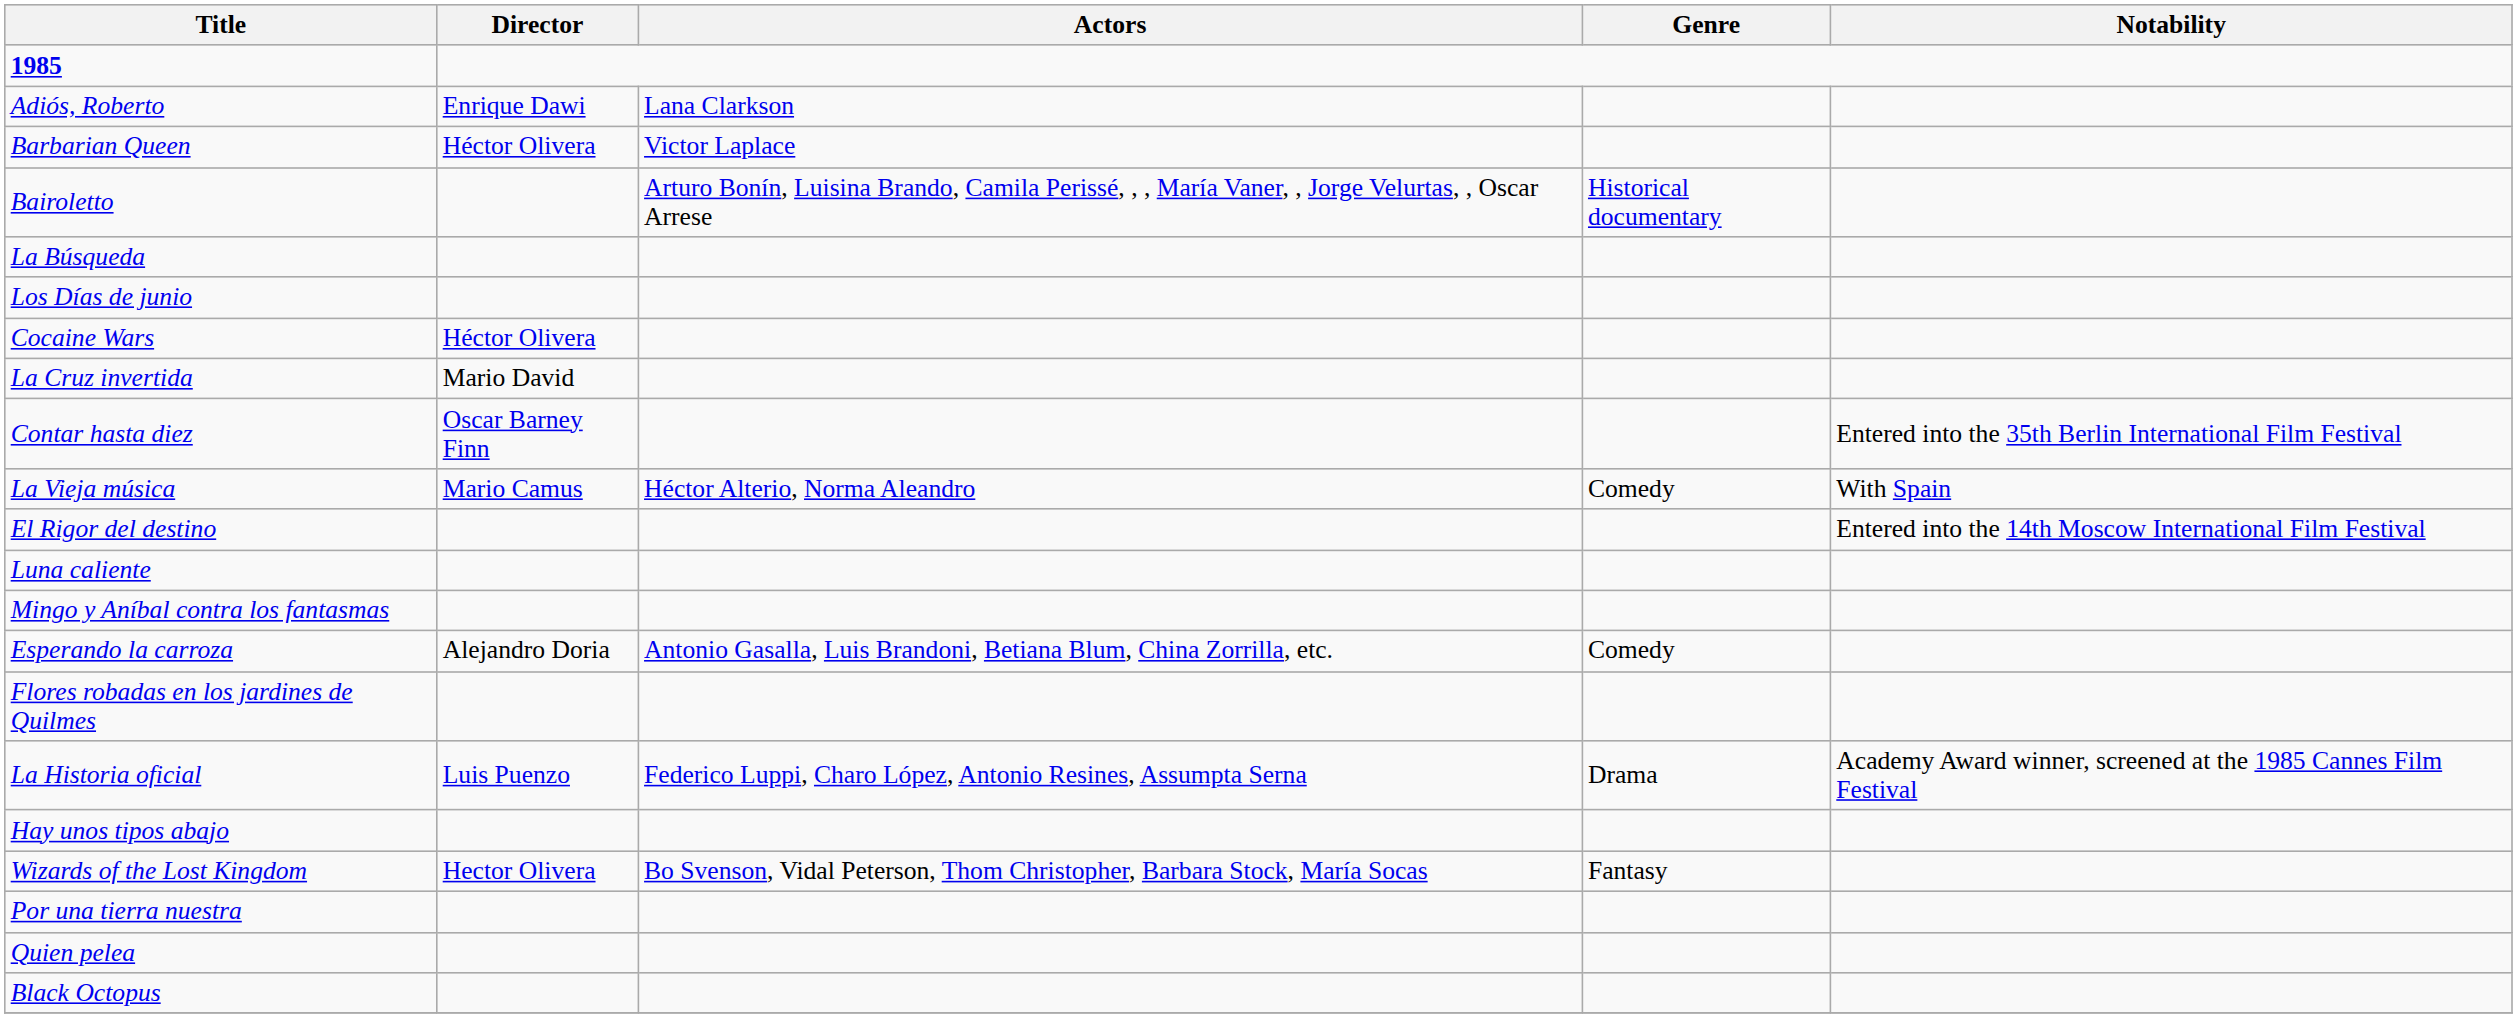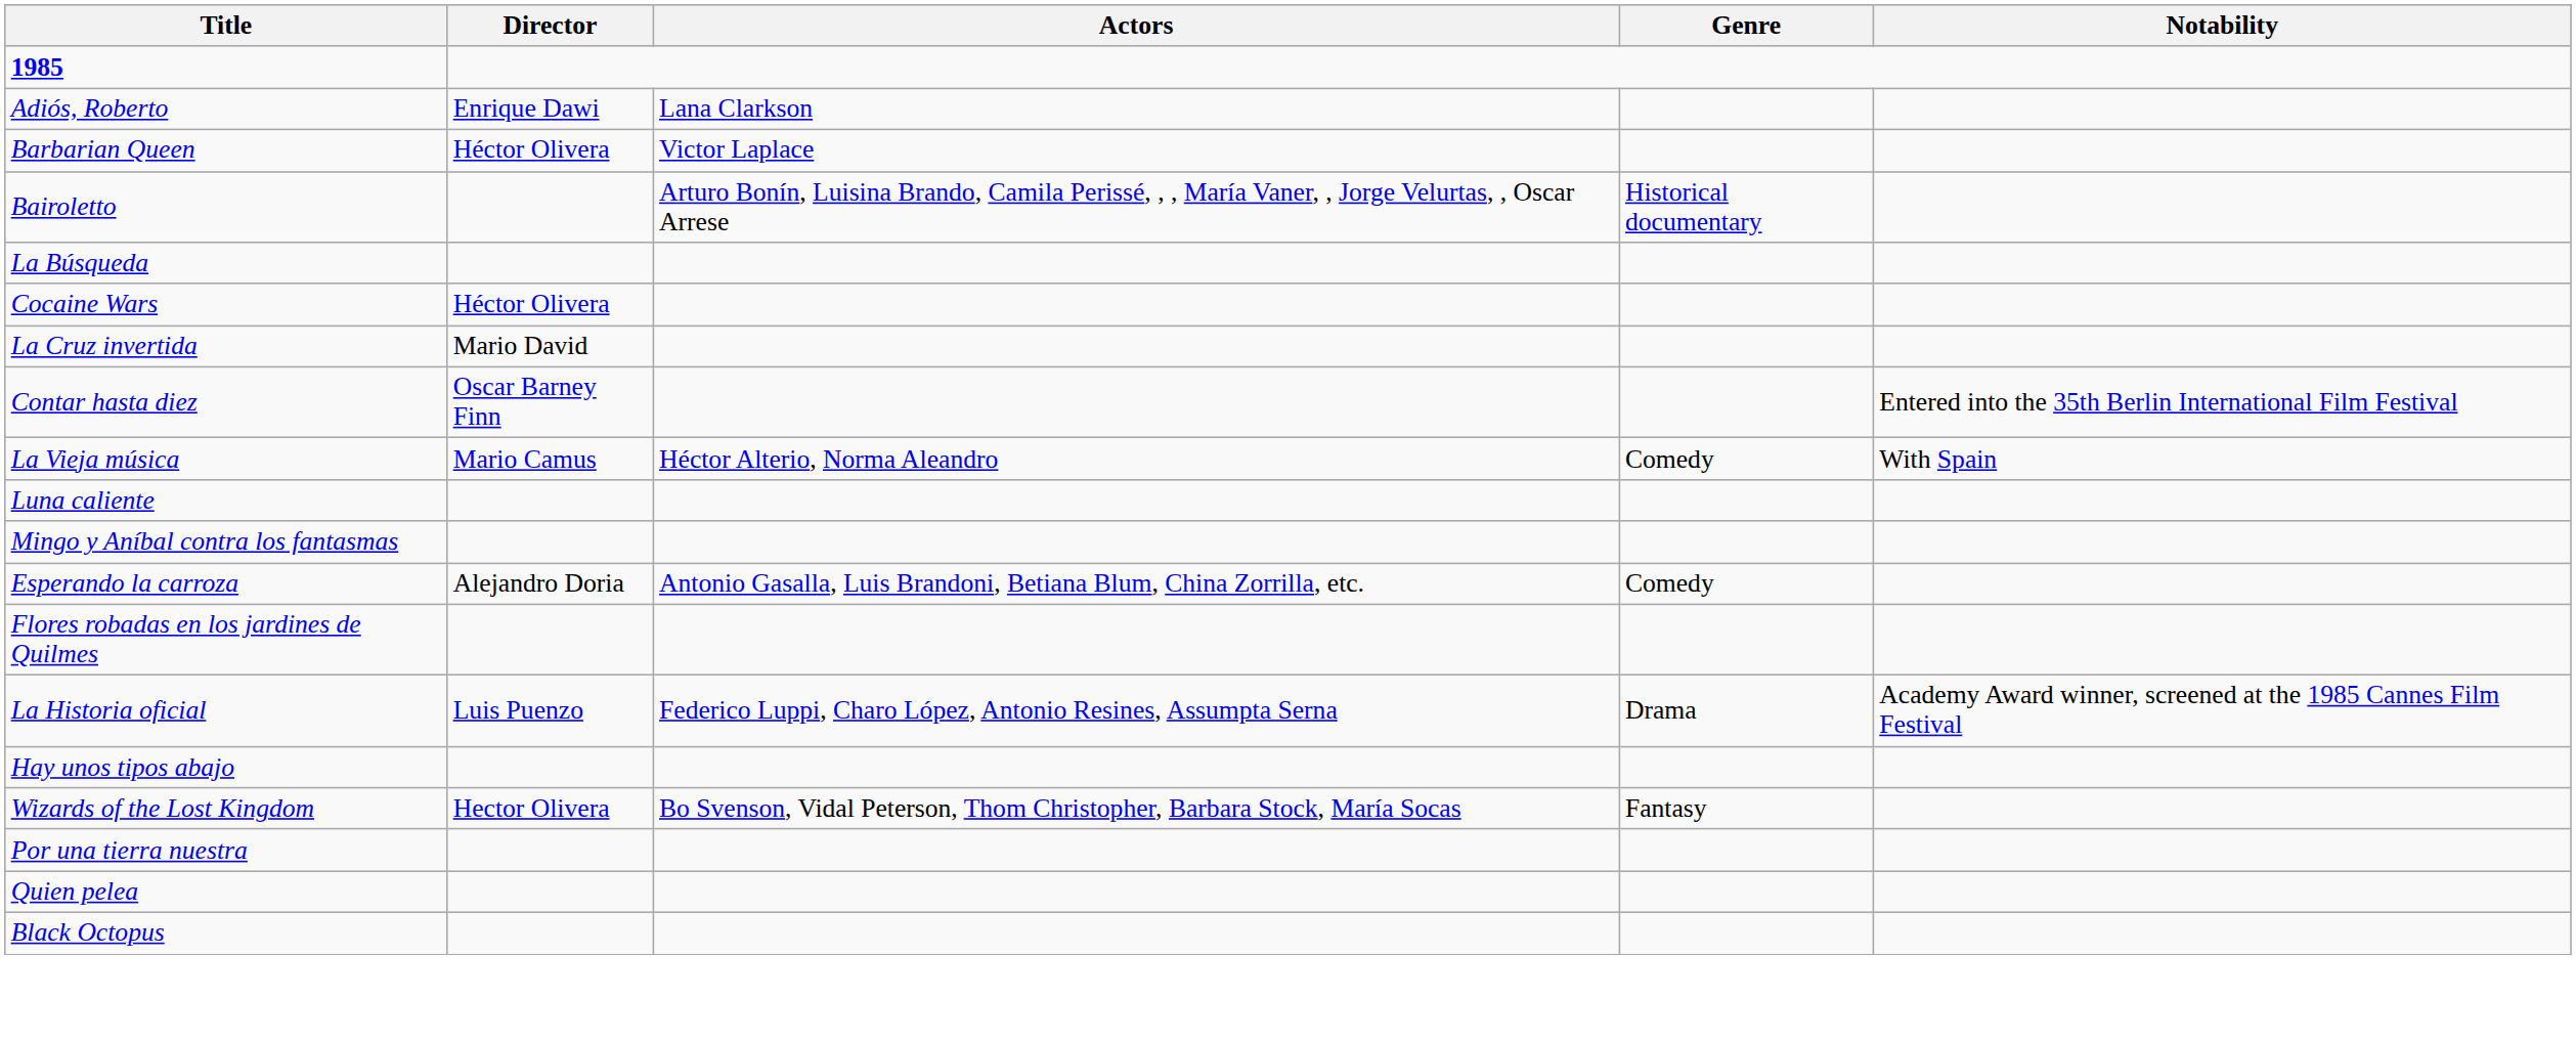- row: Los Días de junio
- row: El Rigor del destino | Entered into the 14th Moscow International Film Festival
